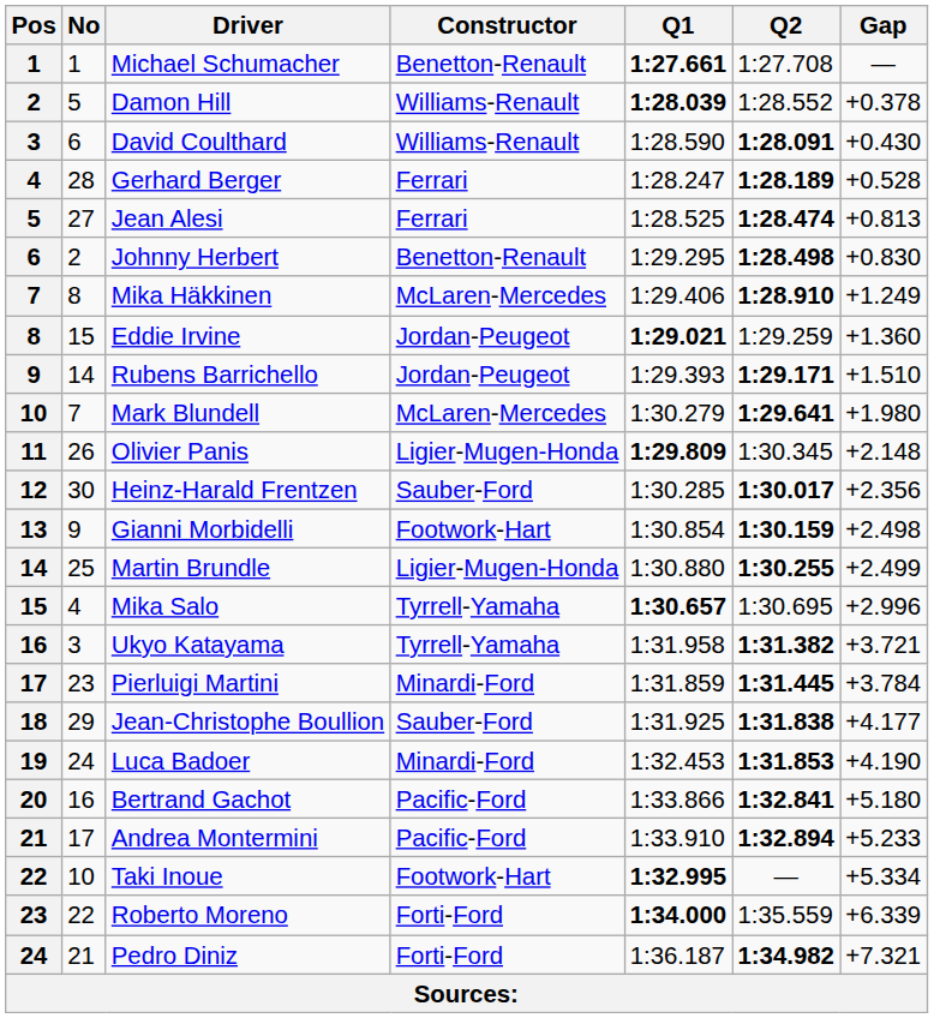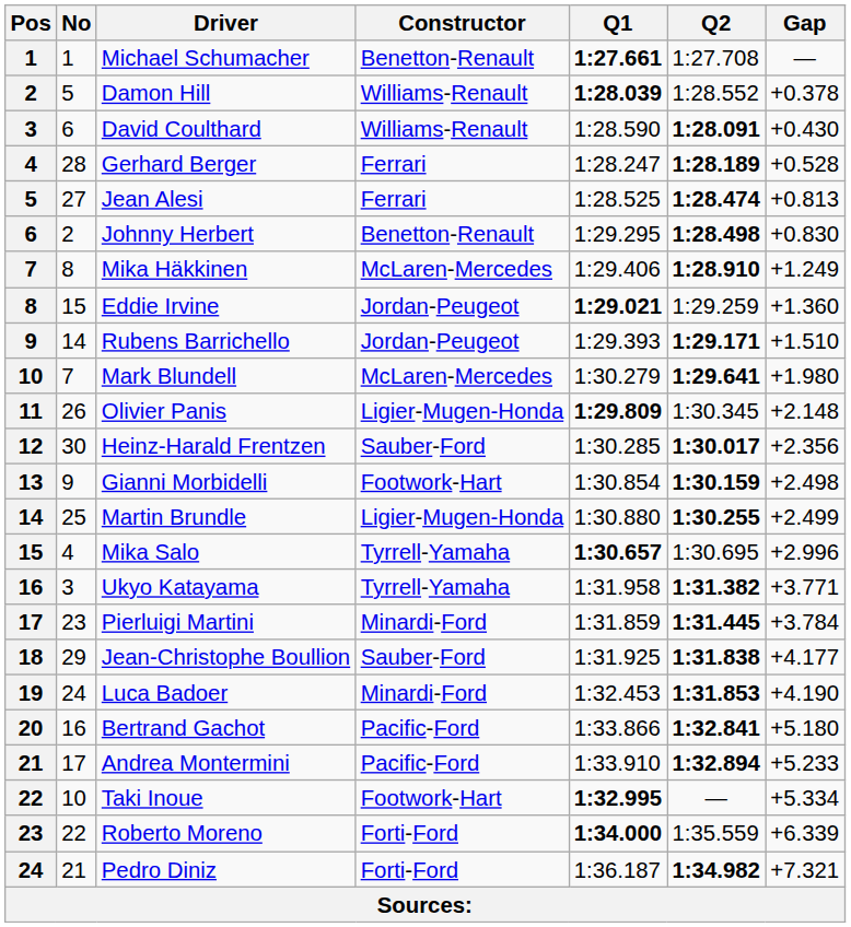Ukyo Katayama | Gap: +3.721 -> +3.771
